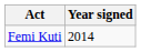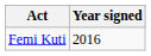Femi Kuti | Year signed: 2014 -> 2016
